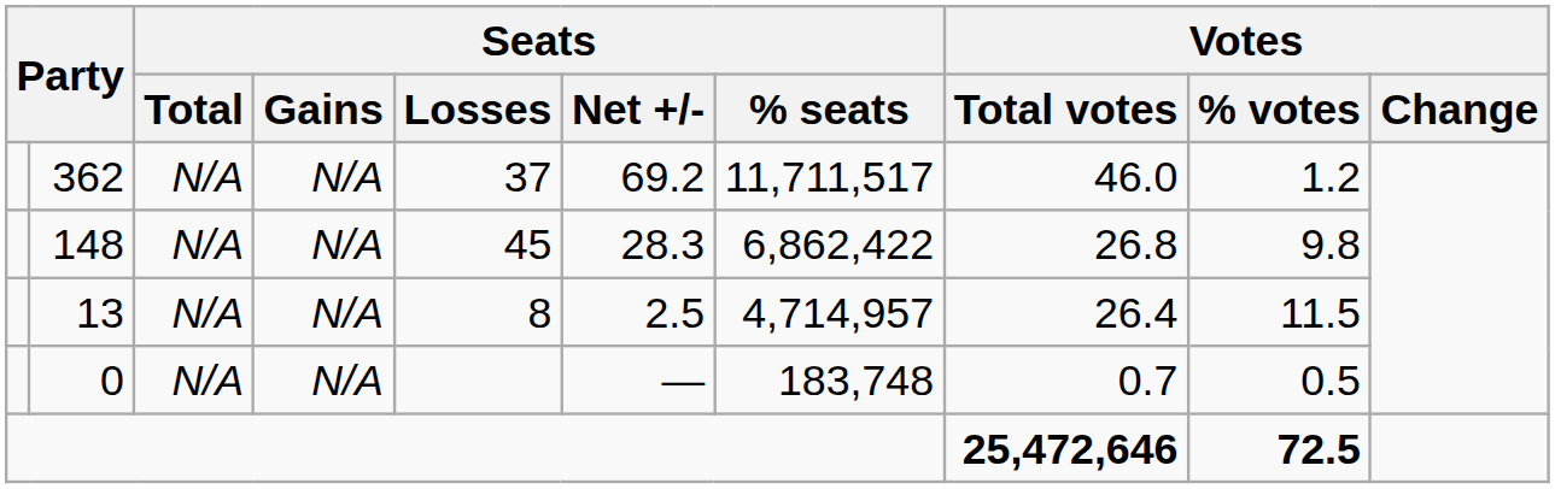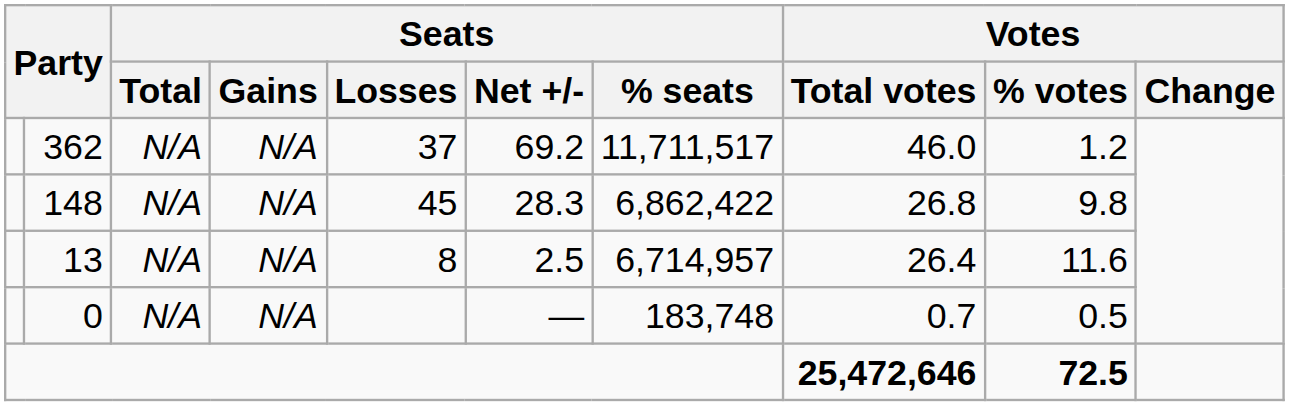13 | Seats / % seats: 4,714,957 -> 6,714,957
13 | Votes / % votes: 11.5 -> 11.6
